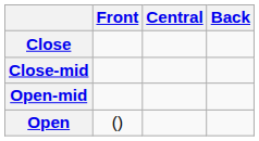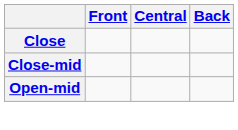- row: Open | ()
